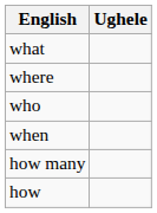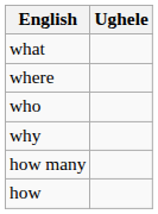- row: when
+ row: why
